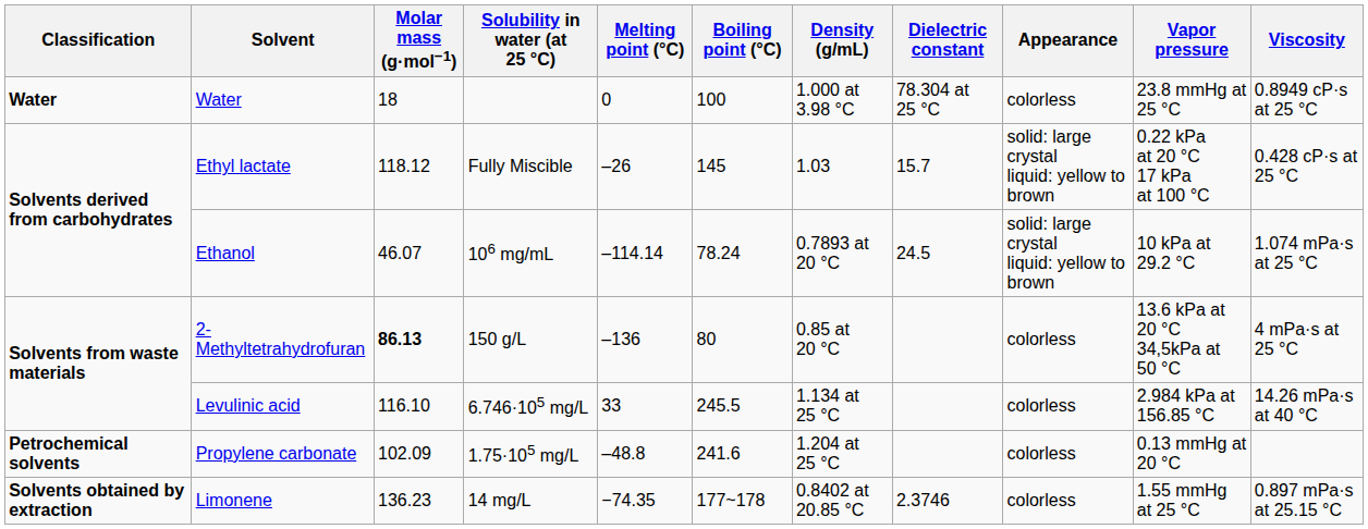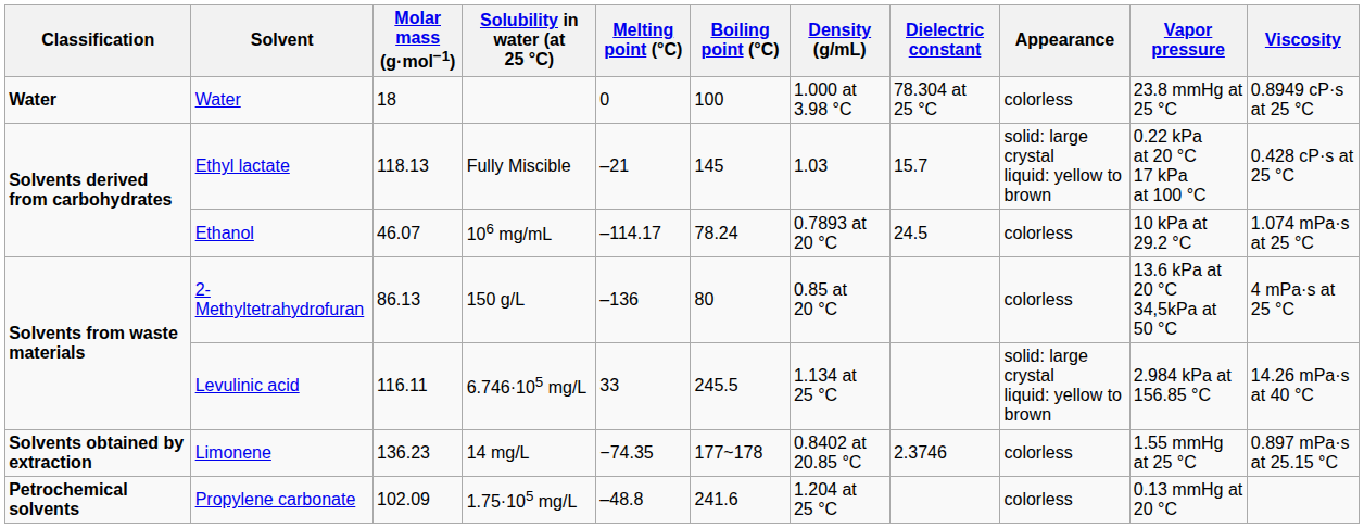Ethyl lactate | Molar mass (g·mol−1): 118.12 -> 118.13
Ethyl lactate | Melting point (°C): –26 -> –21
Ethanol | Melting point (°C): –114.14 -> –114.17
Ethanol | Appearance: solid: large crystal liquid: yellow to brown -> colorless
2-Methyltetrahydrofuran | Molar mass (g·mol−1): bold -> normal
Levulinic acid | Molar mass (g·mol−1): 116.10 -> 116.11
Levulinic acid | Appearance: colorless -> solid: large crystal liquid: yellow to brown
rows swapped: Limonene <-> Propylene carbonate
